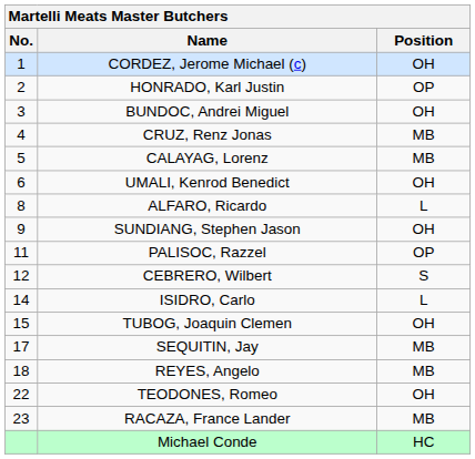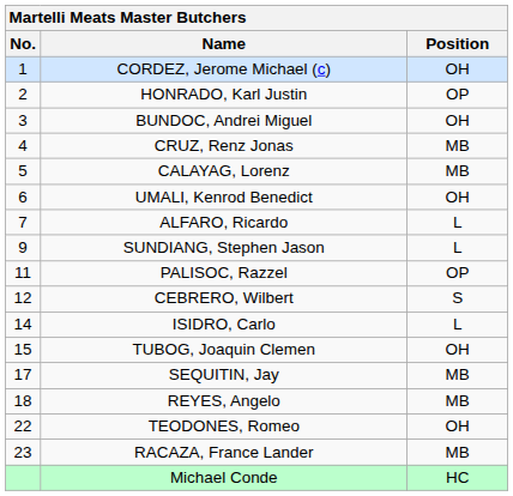ALFARO, Ricardo | No.: 8 -> 7
SUNDIANG, Stephen Jason | Position: OH -> L
